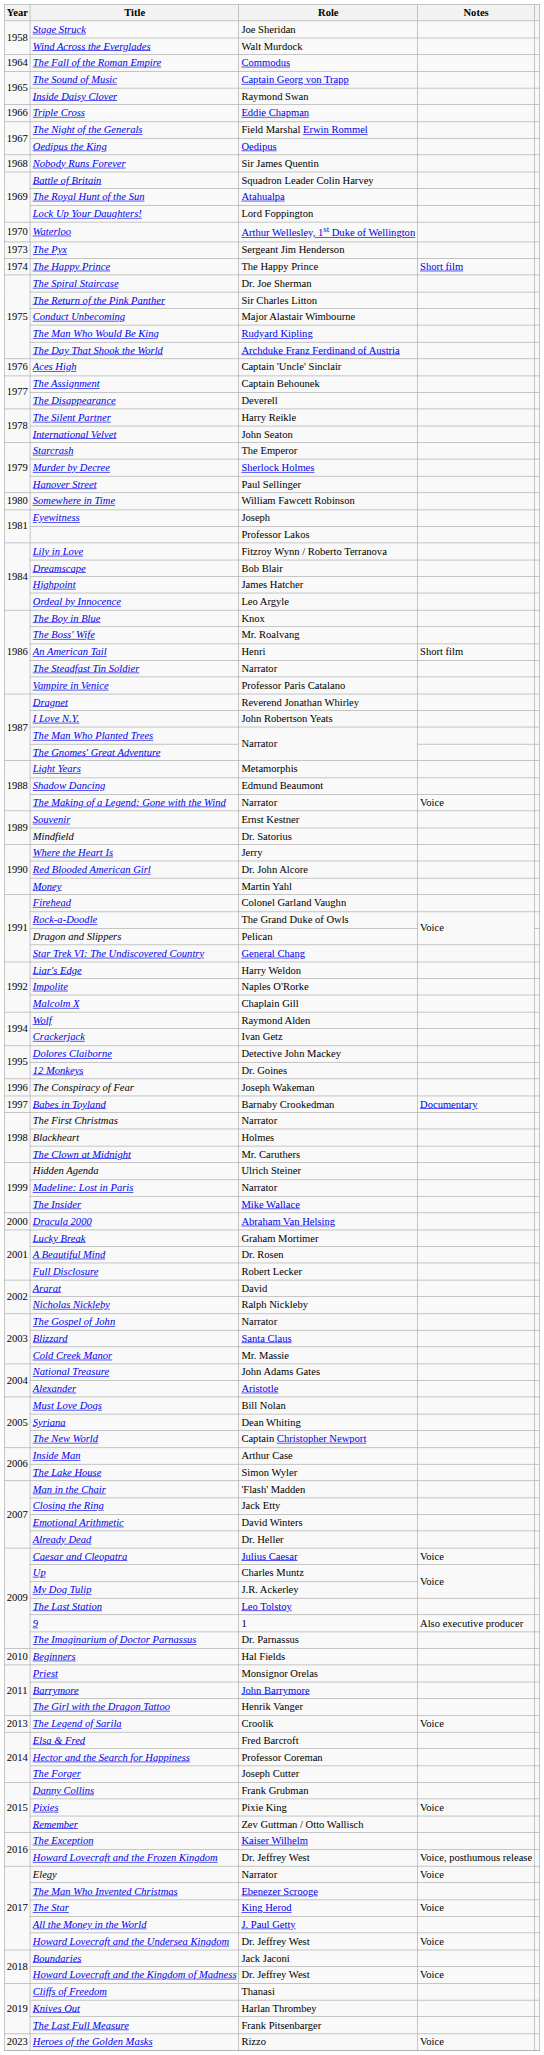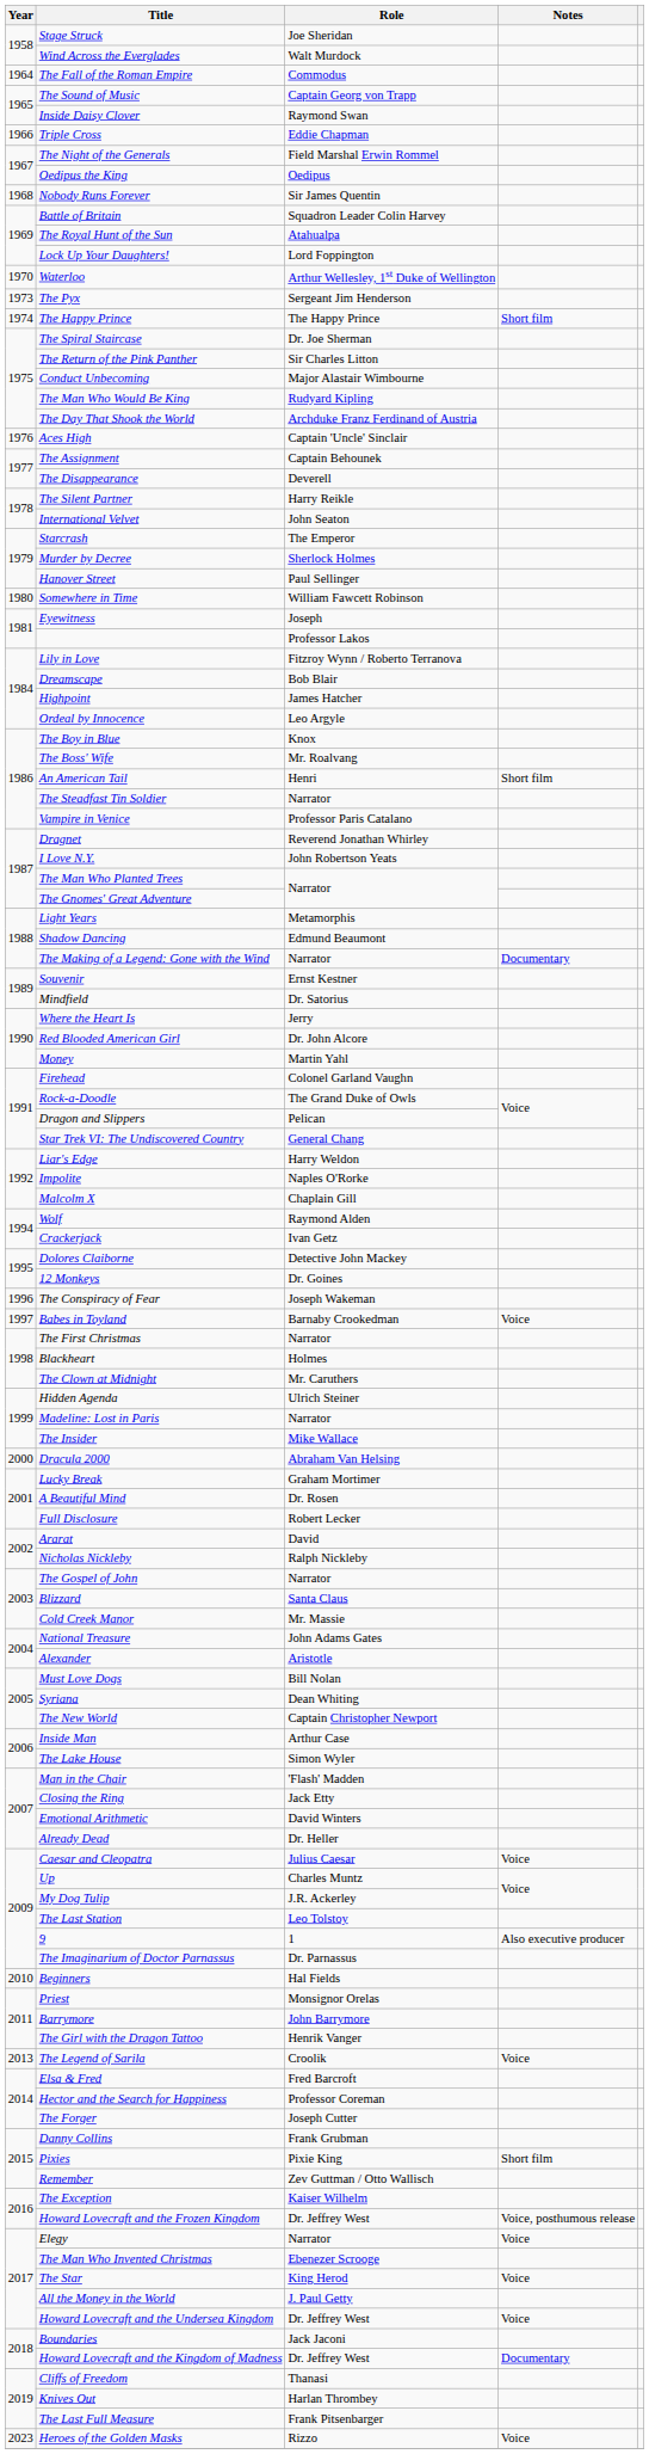The Making of a Legend: Gone with the Wind | Notes: Voice -> Documentary
Babes in Toyland | Notes: Documentary -> Voice
Pixies | Notes: Voice -> Short film
Howard Lovecraft and the Kingdom of Madness | Notes: Voice -> Documentary
